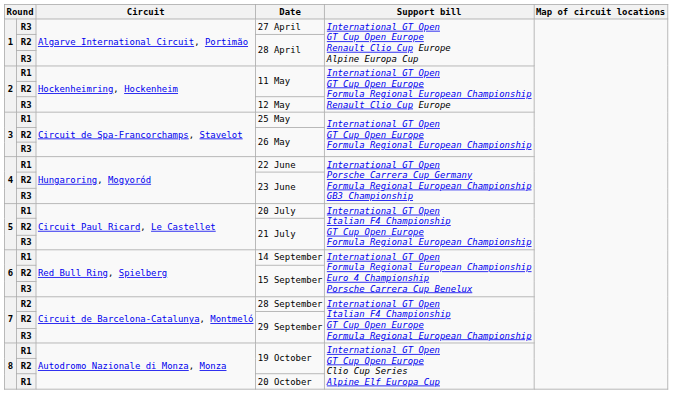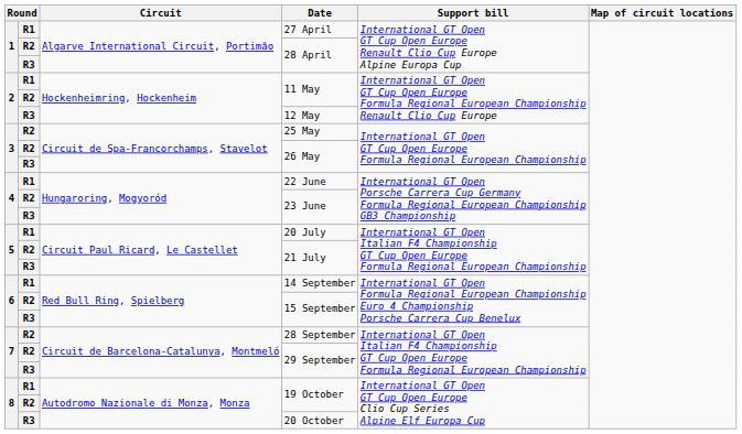27 April | column 2: R3 -> R1
25 May | column 2: R1 -> R2
20 October | column 2: R1 -> R3
